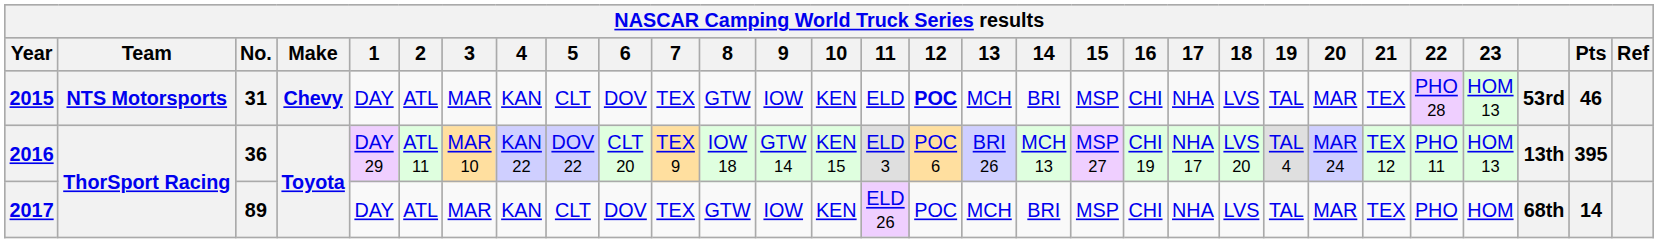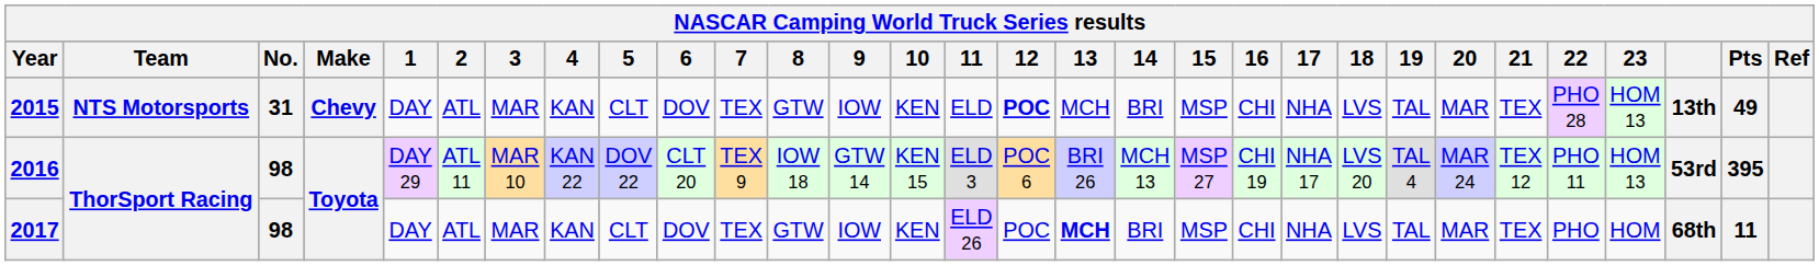2015 | column 28: 53rd -> 13th
2015 | Pts: 46 -> 49
2016 | No.: 36 -> 98
2016 | column 28: 13th -> 53rd
2017 | No.: 89 -> 98
2017 | 13: normal -> bold
2017 | Pts: 14 -> 11
